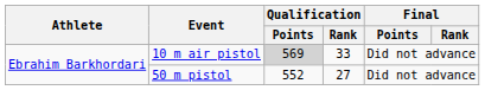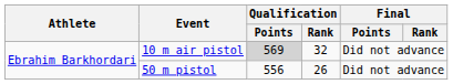10 m air pistol | Qualification / Rank: 33 -> 32
50 m pistol | Qualification / Points: 552 -> 556
50 m pistol | Qualification / Rank: 27 -> 26
